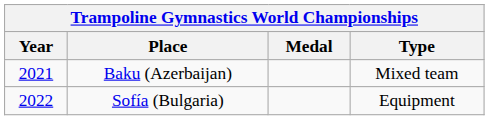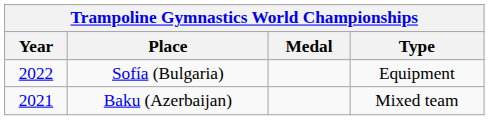rows swapped: Baku (Azerbaijan) <-> Sofía (Bulgaria)
